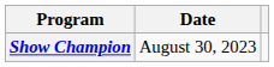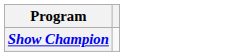- column: Date | August 30, 2023
